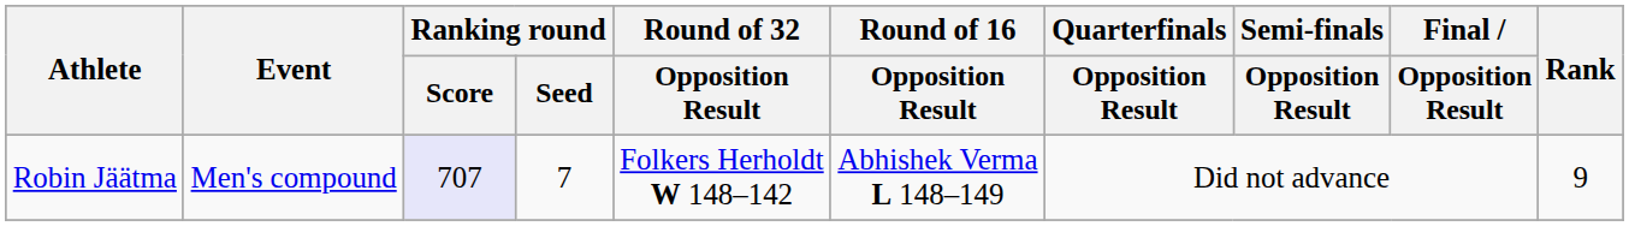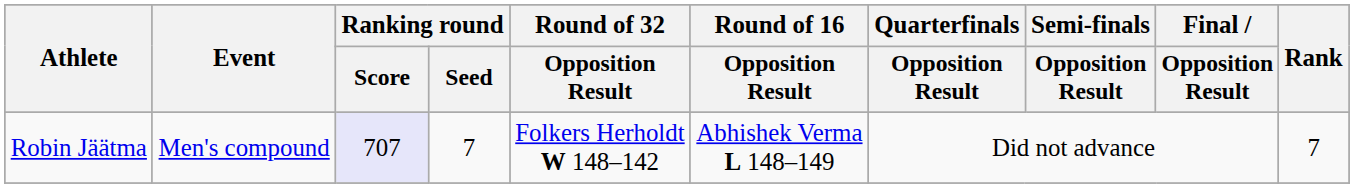Robin Jäätma | Rank: 9 -> 7
